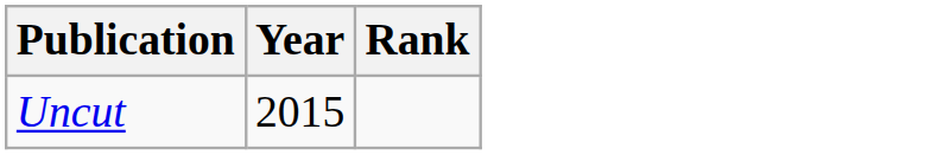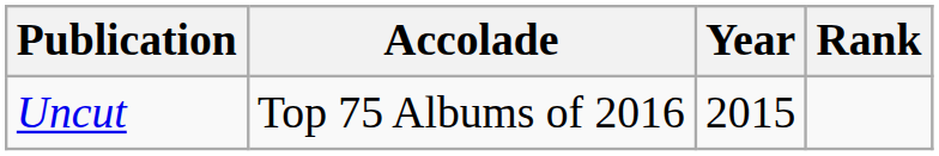+ column: Accolade | Top 75 Albums of 2016
